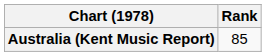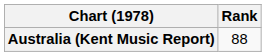Australia (Kent Music Report) | Rank: 85 -> 88
